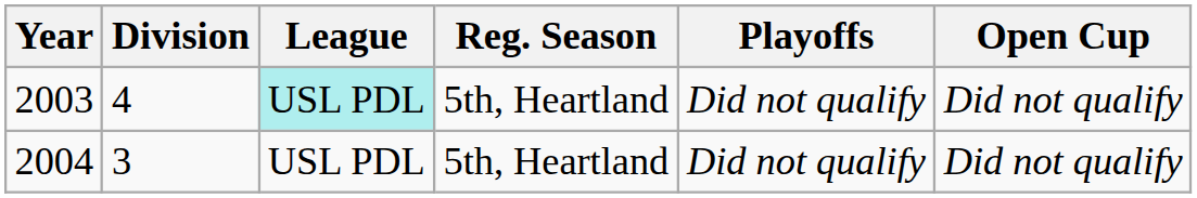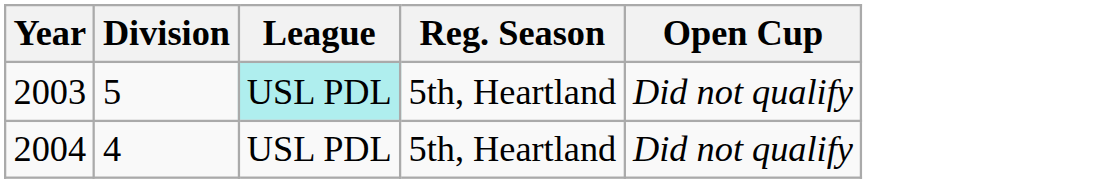- column: Playoffs | Did not qualify | Did not qualify
2003 | Division: 4 -> 5
2004 | Division: 3 -> 4
